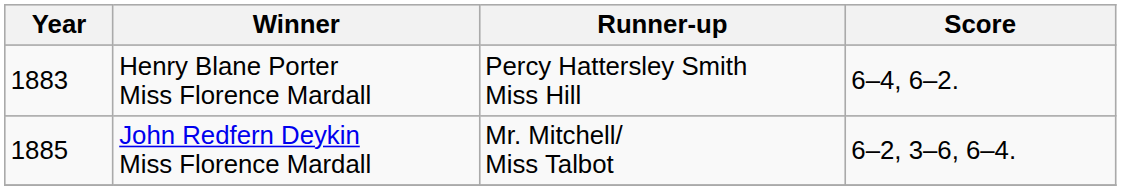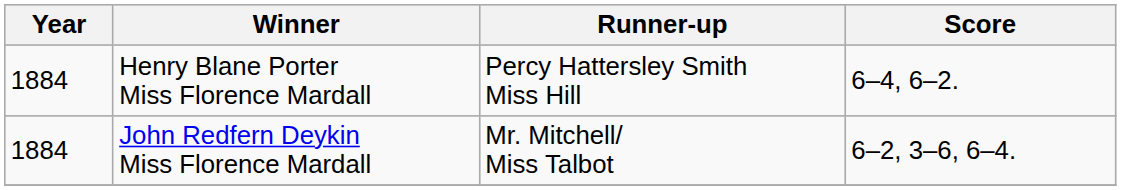Henry Blane Porter Miss Florence Mardall | Year: 1883 -> 1884
John Redfern Deykin Miss Florence Mardall | Year: 1885 -> 1884
